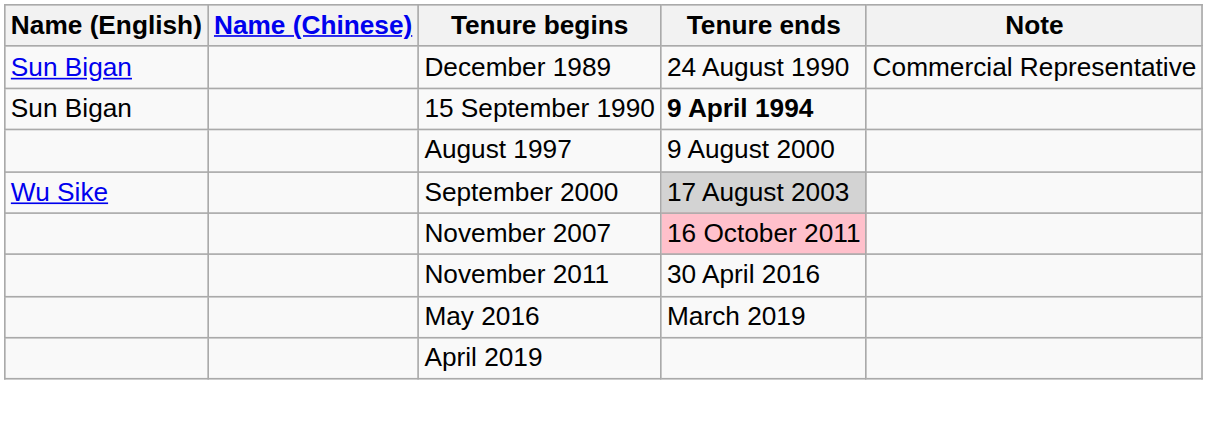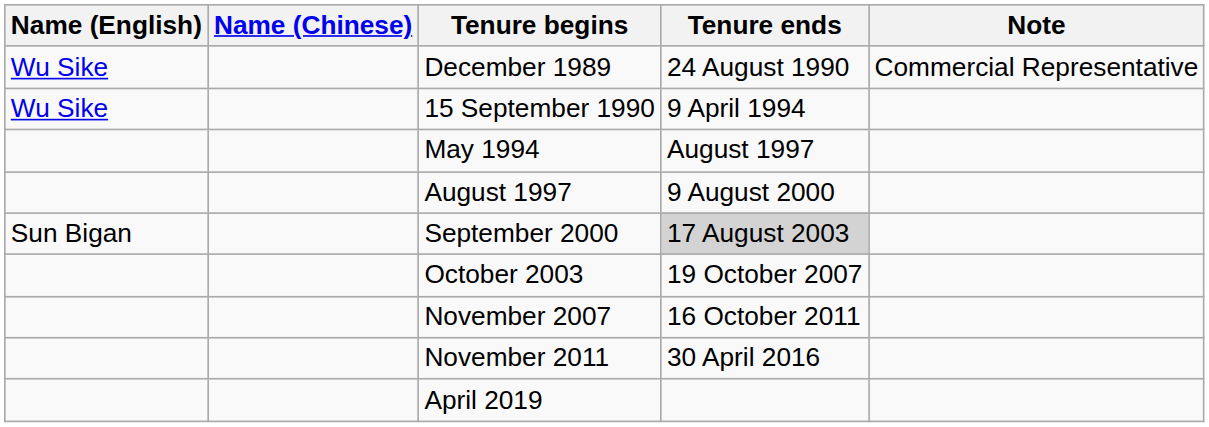December 1989 | Name (English): Sun Bigan -> Wu Sike
15 September 1990 | Name (English): Sun Bigan -> Wu Sike
15 September 1990 | Tenure ends: bold -> normal
+ row: May 1994 | August 1997
September 2000 | Name (English): Wu Sike -> Sun Bigan
+ row: October 2003 | 19 October 2007
November 2007 | Tenure ends: pink background -> no background
- row: May 2016 | March 2019
